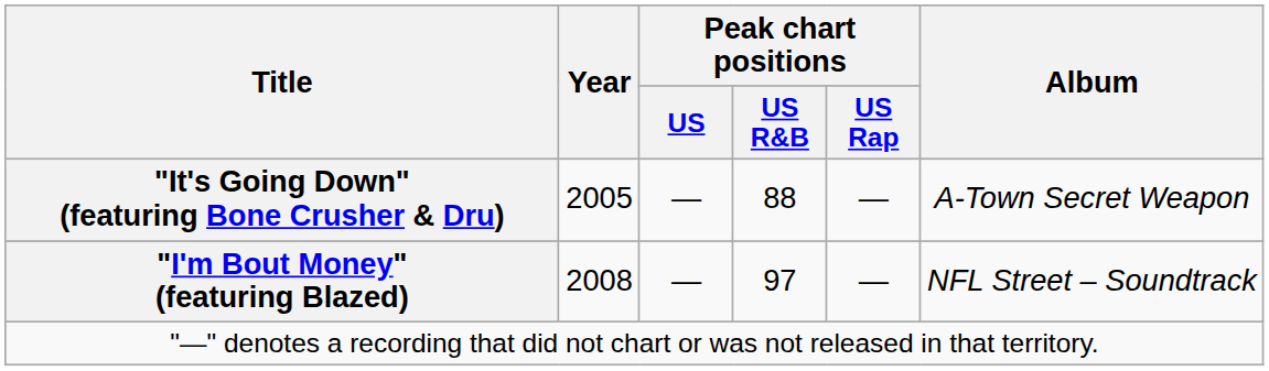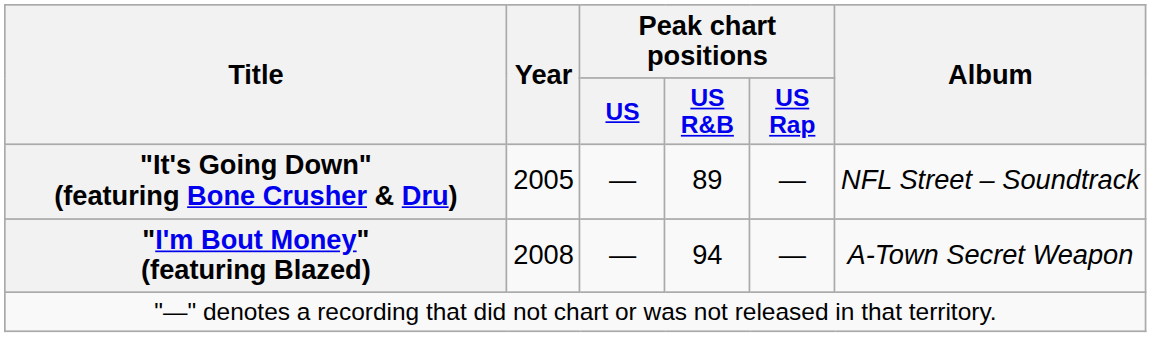"It's Going Down" (featuring Bone Crusher & Dru) | Peak chart positions / US R&B: 88 -> 89
"It's Going Down" (featuring Bone Crusher & Dru) | Album: A-Town Secret Weapon -> NFL Street – Soundtrack
"I'm Bout Money" (featuring Blazed) | Peak chart positions / US R&B: 97 -> 94
"I'm Bout Money" (featuring Blazed) | Album: NFL Street – Soundtrack -> A-Town Secret Weapon
